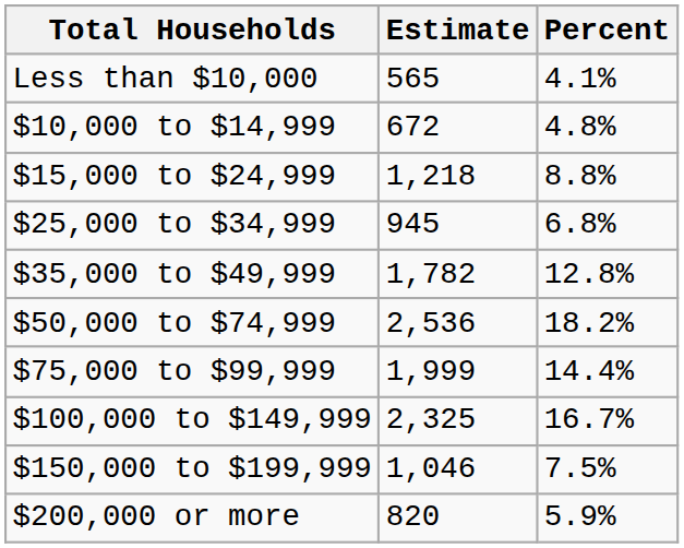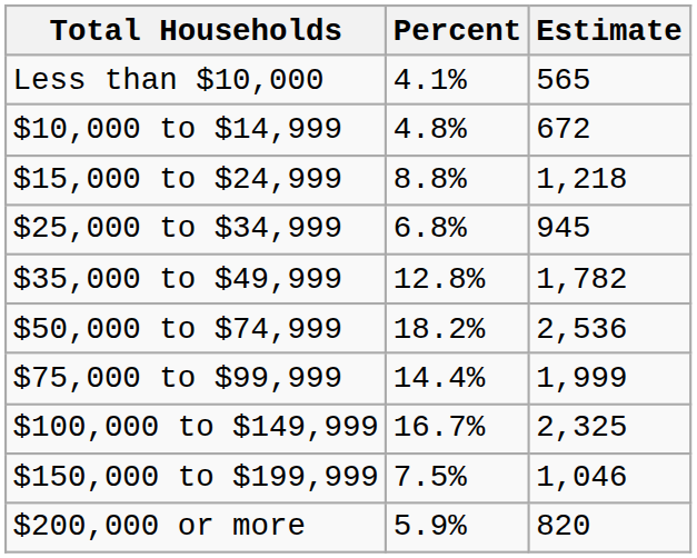columns swapped: Estimate <-> Percent
